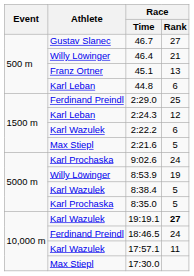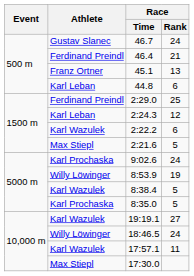46.7 | Race / Rank: 27 -> 24
46.4 | Athlete: Willy Löwinger -> Ferdinand Preindl
19:19.1 | Race / Rank: bold -> normal
18:46.5 | Athlete: Ferdinand Preindl -> Willy Löwinger
